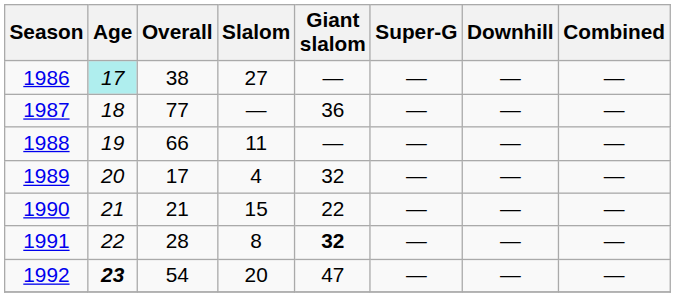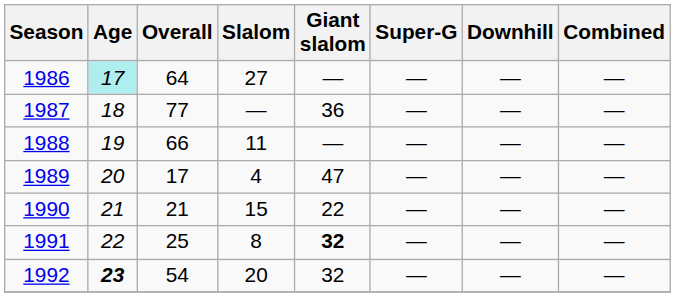1986 | Overall: 38 -> 64
1989 | Giant slalom: 32 -> 47
1991 | Overall: 28 -> 25
1992 | Giant slalom: 47 -> 32
